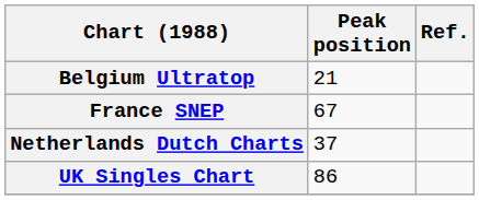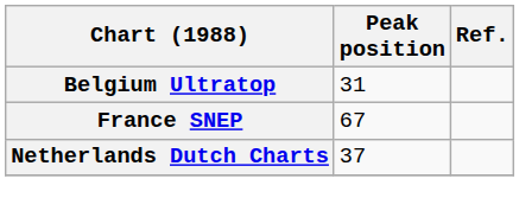Belgium Ultratop | Peak position: 21 -> 31
- row: UK Singles Chart | 86
